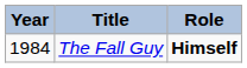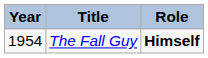The Fall Guy | Year: 1984 -> 1954
